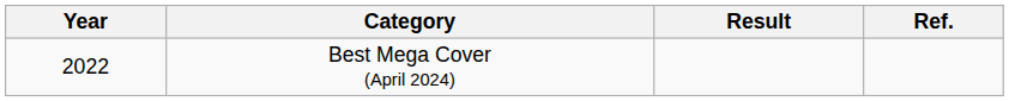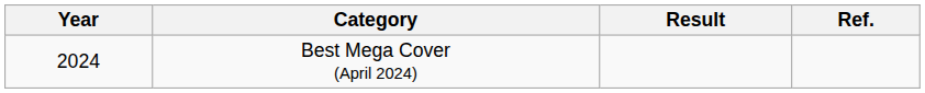Best Mega Cover (April 2024) | Year: 2022 -> 2024
